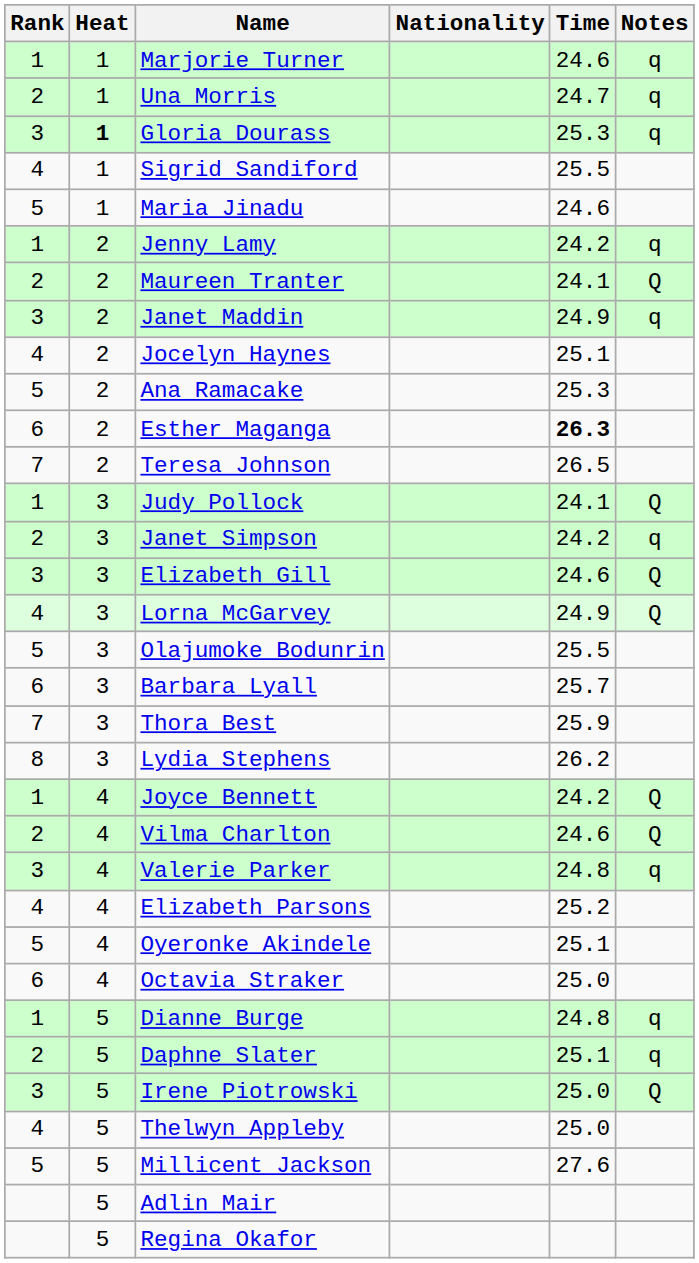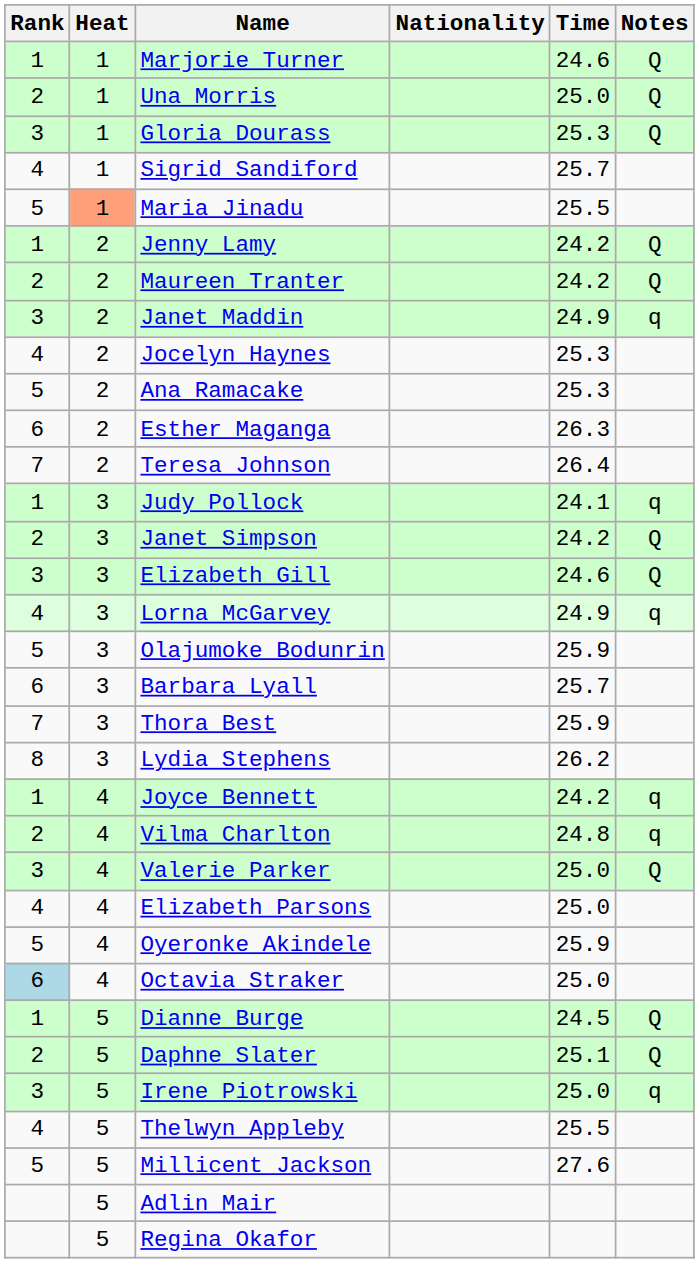Marjorie Turner | Notes: q -> Q
Una Morris | Time: 24.7 -> 25.0
Una Morris | Notes: q -> Q
Gloria Dourass | Heat: bold -> normal
Gloria Dourass | Notes: q -> Q
Sigrid Sandiford | Time: 25.5 -> 25.7
Maria Jinadu | Heat: no background -> lightsalmon background
Maria Jinadu | Time: 24.6 -> 25.5
Jenny Lamy | Notes: q -> Q
Maureen Tranter | Time: 24.1 -> 24.2
Jocelyn Haynes | Time: 25.1 -> 25.3
Esther Maganga | Time: bold -> normal
Teresa Johnson | Time: 26.5 -> 26.4
Judy Pollock | Notes: Q -> q
Janet Simpson | Notes: q -> Q
Lorna McGarvey | Notes: Q -> q
Olajumoke Bodunrin | Time: 25.5 -> 25.9
Joyce Bennett | Notes: Q -> q
Vilma Charlton | Time: 24.6 -> 24.8
Vilma Charlton | Notes: Q -> q
Valerie Parker | Time: 24.8 -> 25.0
Valerie Parker | Notes: q -> Q
Elizabeth Parsons | Time: 25.2 -> 25.0
Oyeronke Akindele | Time: 25.1 -> 25.9
Octavia Straker | Rank: no background -> lightblue background
Dianne Burge | Time: 24.8 -> 24.5
Dianne Burge | Notes: q -> Q
Daphne Slater | Notes: q -> Q
Irene Piotrowski | Notes: Q -> q
Thelwyn Appleby | Time: 25.0 -> 25.5
